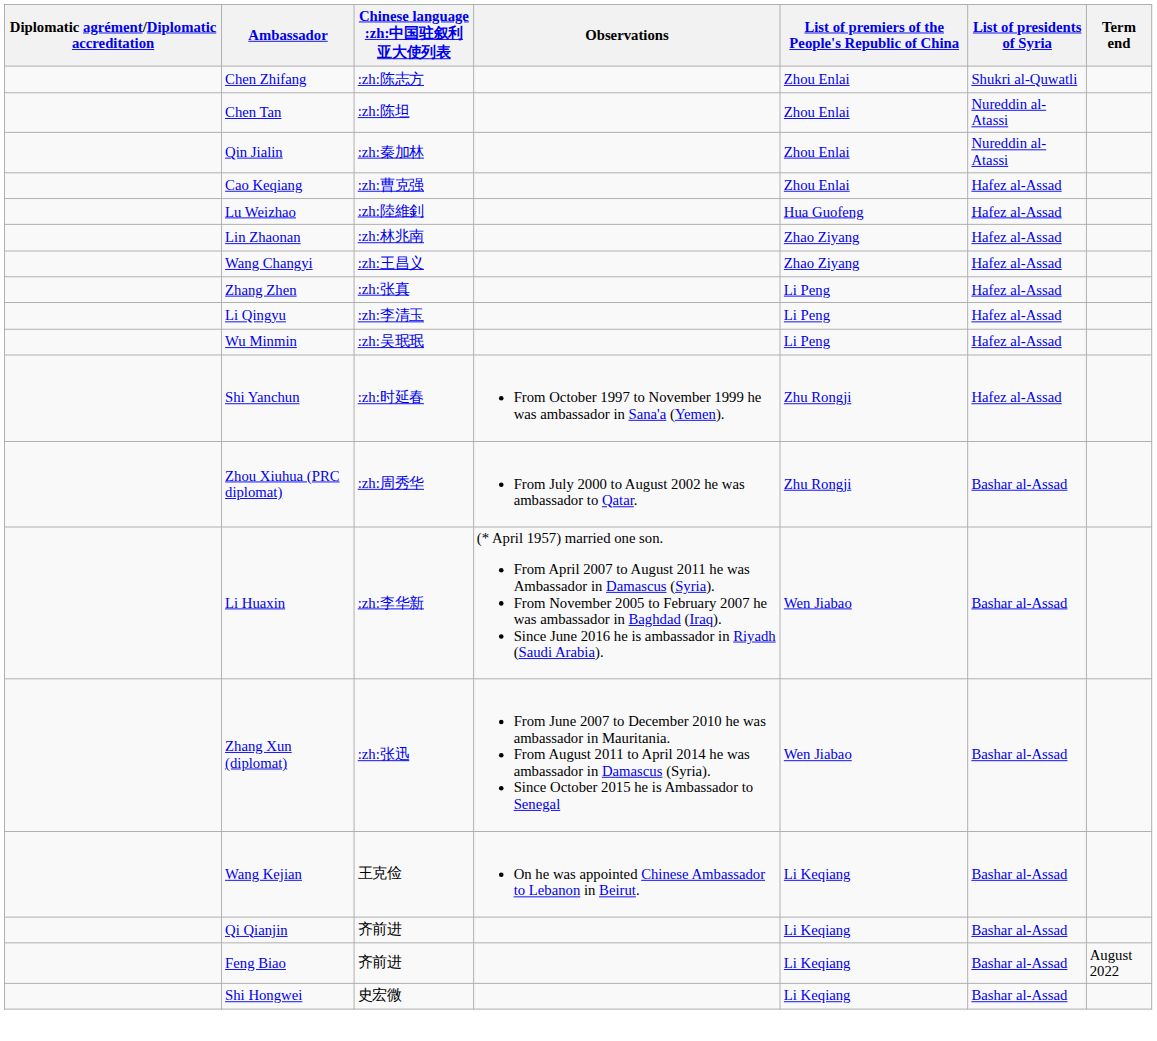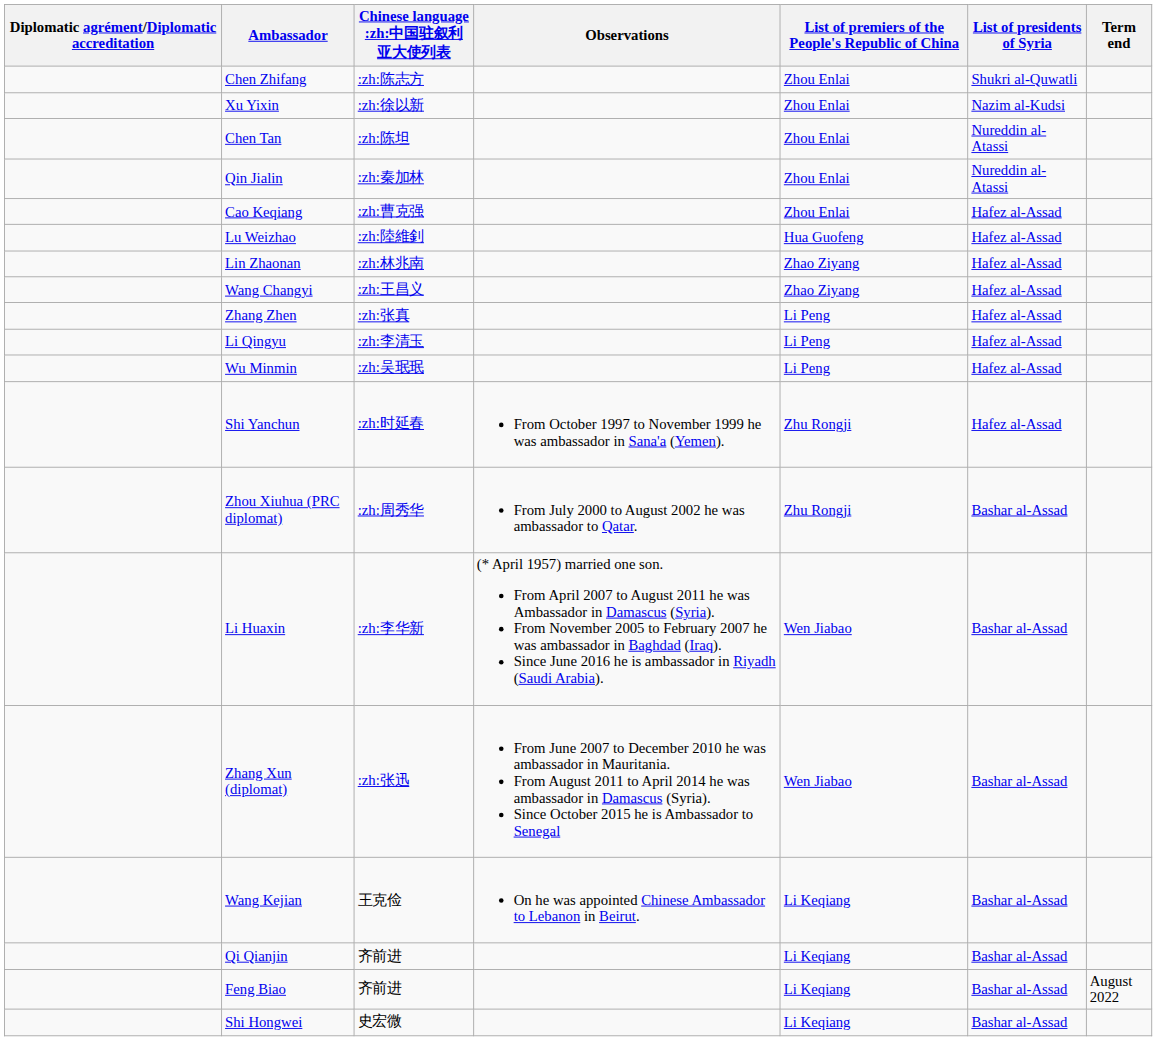+ row: Xu Yixin | :zh:徐以新 | Zhou Enlai | Nazim al-Kudsi
